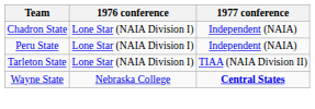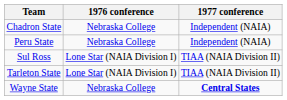Chadron State | 1976 conference: Lone Star (NAIA Division I) -> Nebraska College
Peru State | 1976 conference: Lone Star (NAIA Division I) -> Nebraska College
+ row: Sul Ross | Lone Star (NAIA Division I) | TIAA (NAIA Division II)
